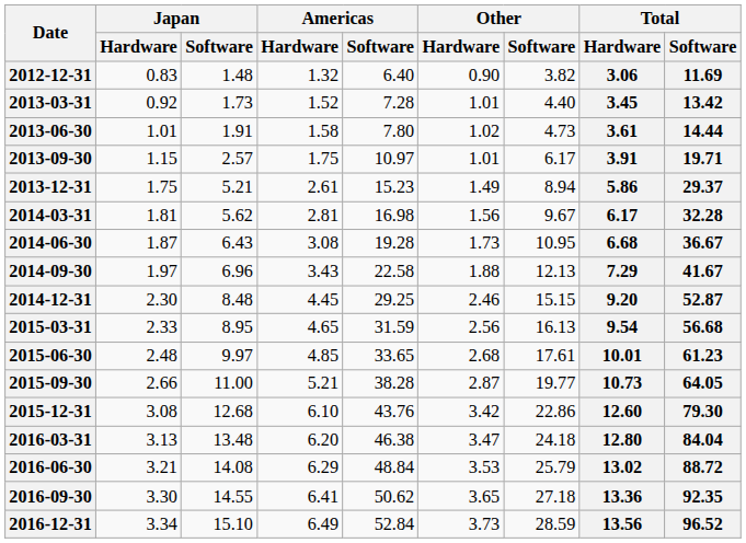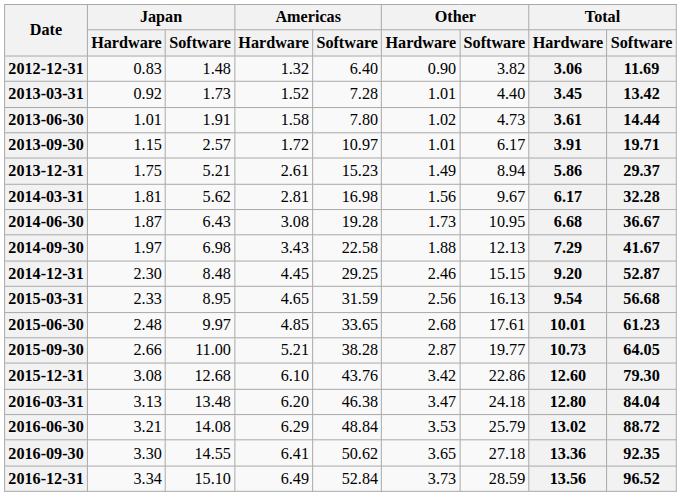2013-09-30 | Americas / Hardware: 1.75 -> 1.72
2014-09-30 | Japan / Software: 6.96 -> 6.98
